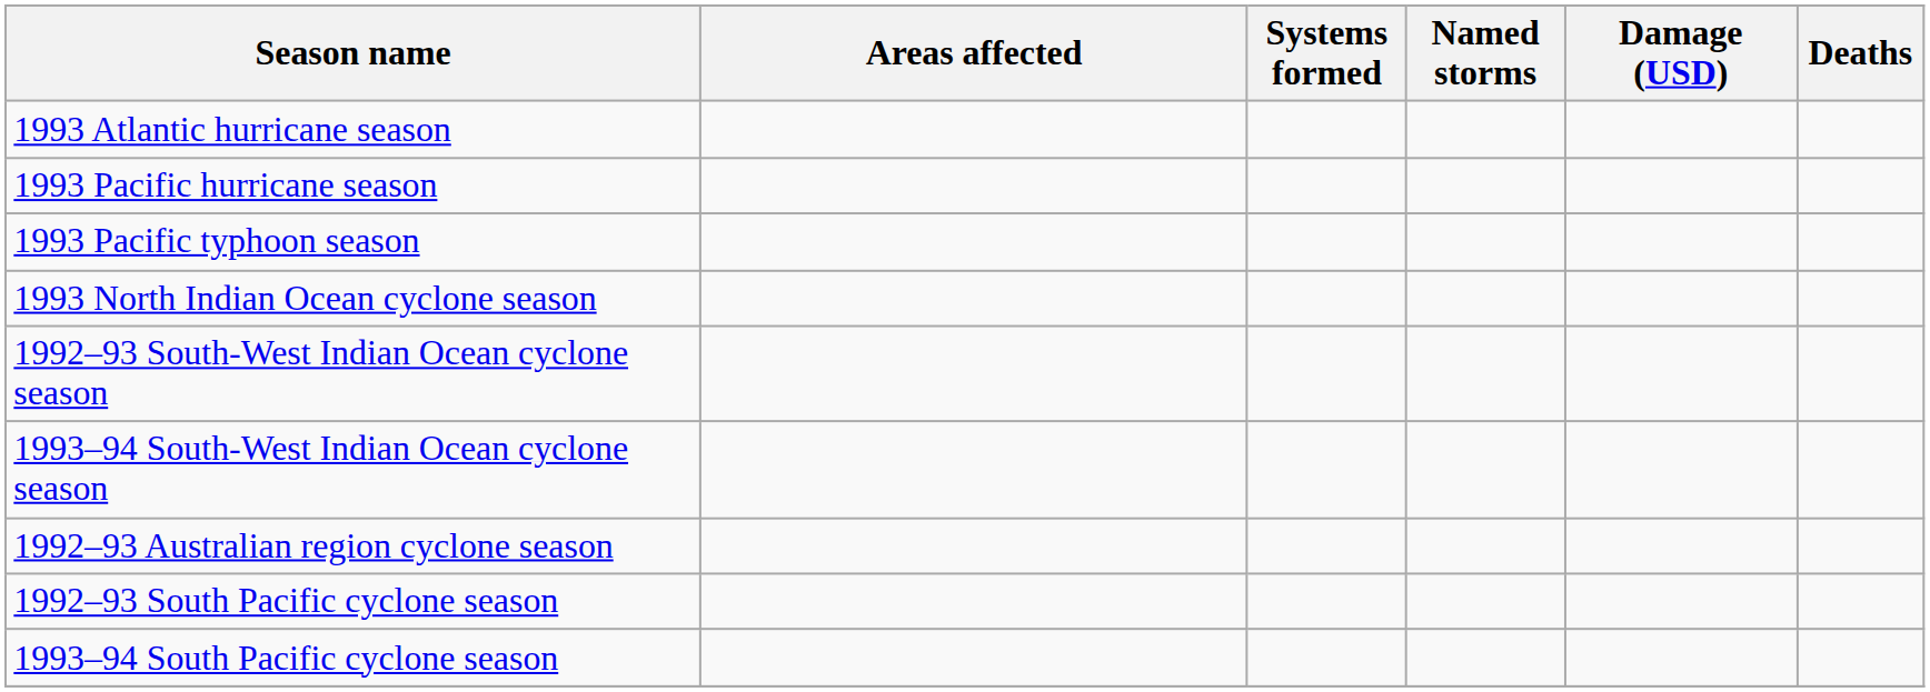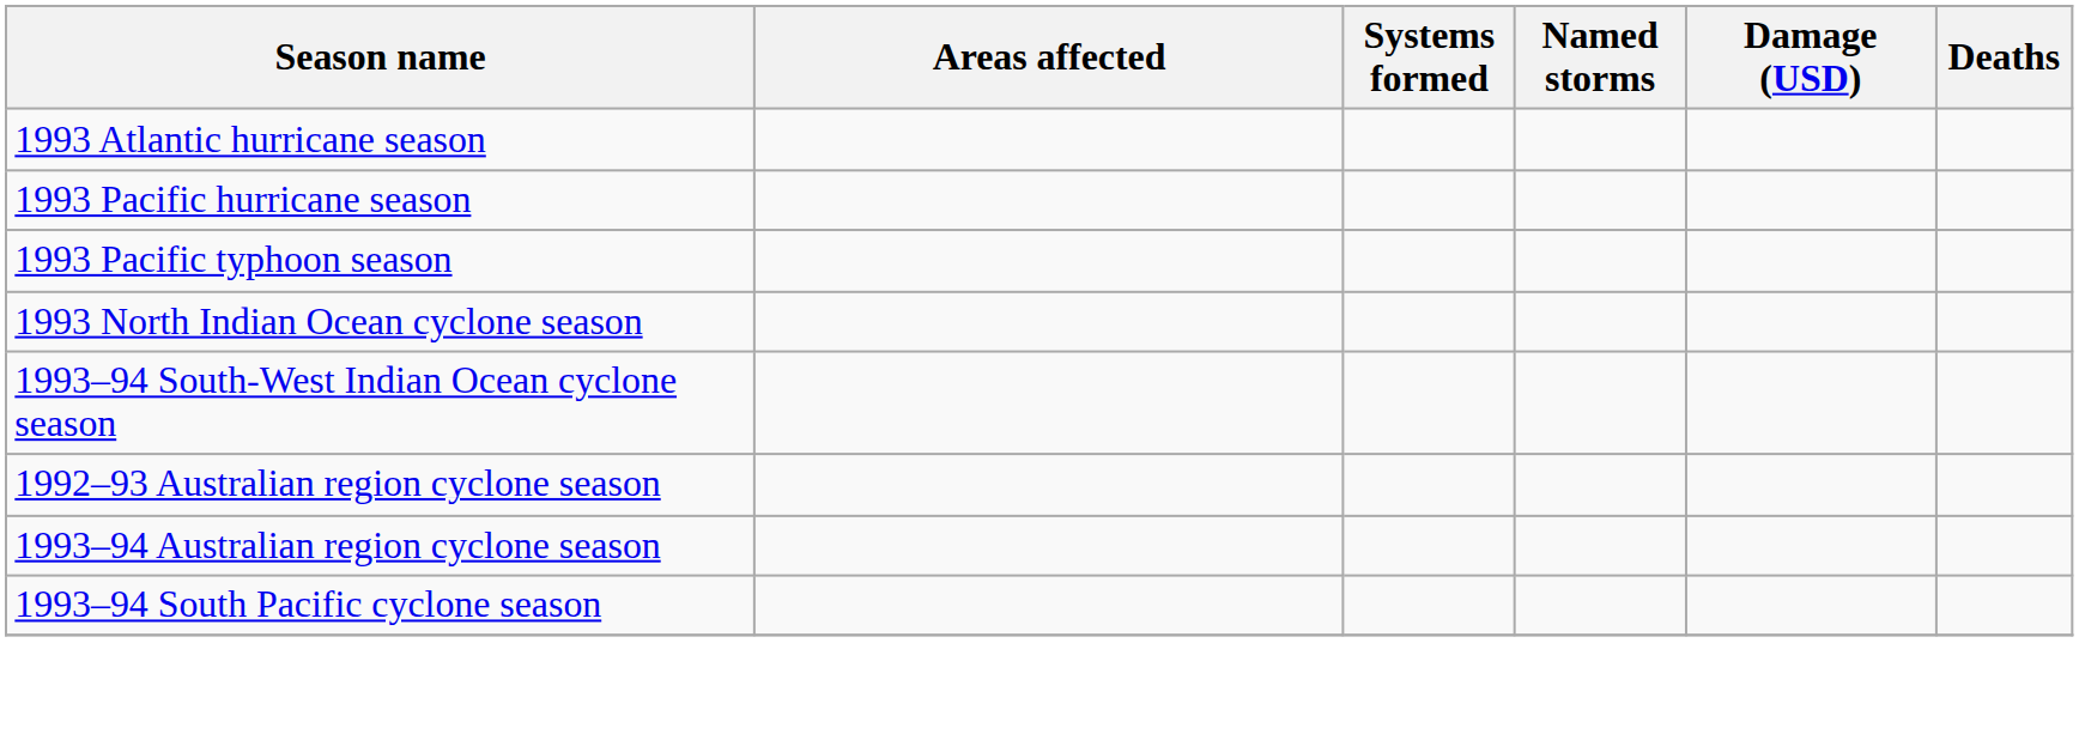- row: 1992–93 South-West Indian Ocean cyclone season
+ row: 1993–94 Australian region cyclone season
- row: 1992–93 South Pacific cyclone season
